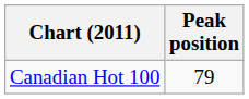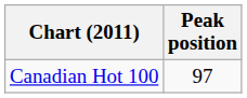Canadian Hot 100 | Peak position: 79 -> 97
